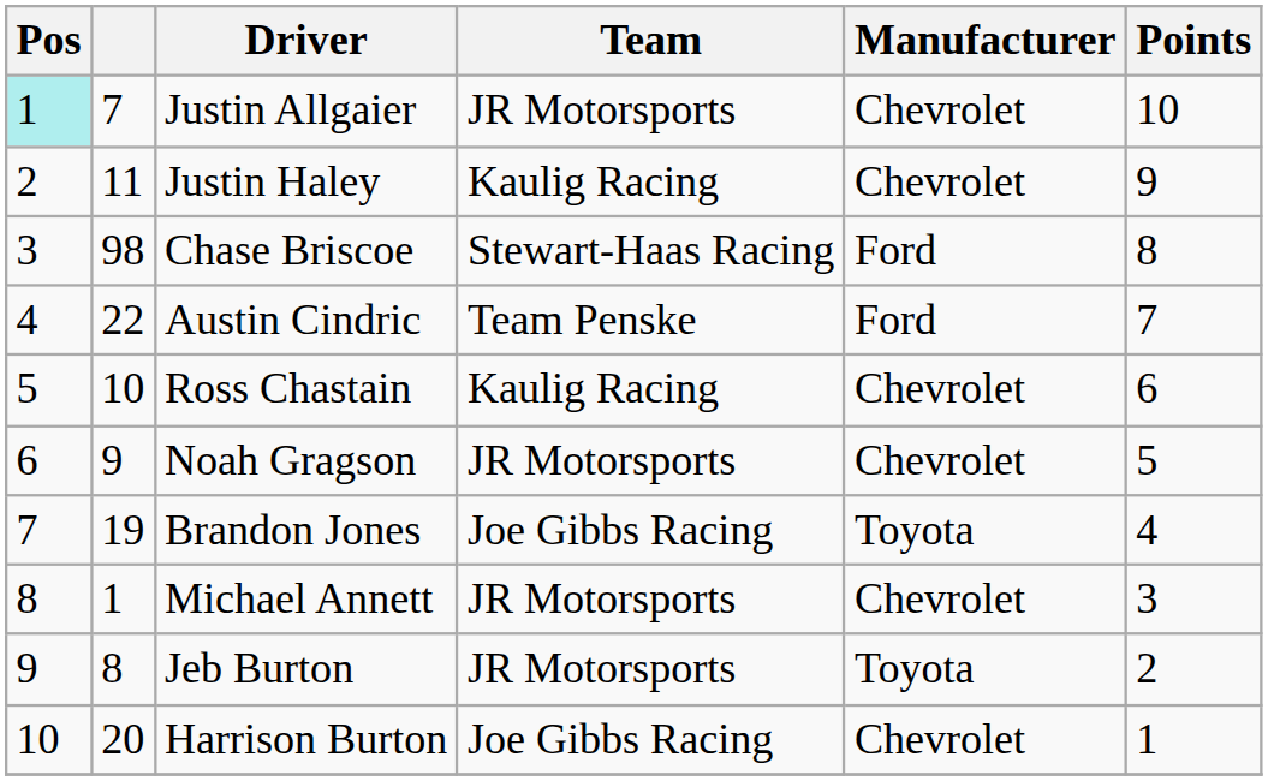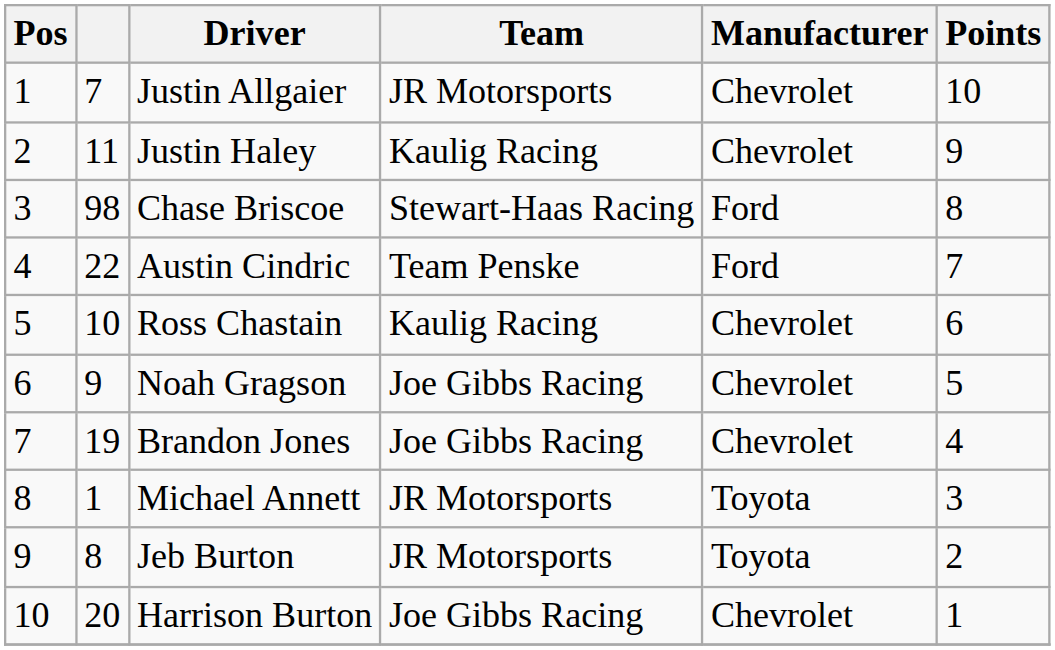Justin Allgaier | Pos: paleturquoise background -> no background
Noah Gragson | Team: JR Motorsports -> Joe Gibbs Racing
Brandon Jones | Manufacturer: Toyota -> Chevrolet
Michael Annett | Manufacturer: Chevrolet -> Toyota
